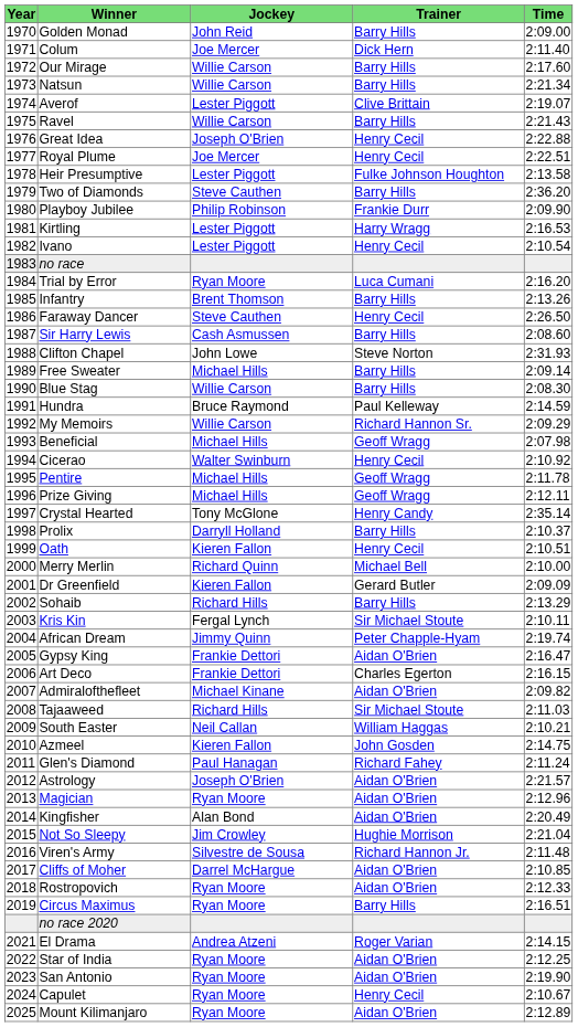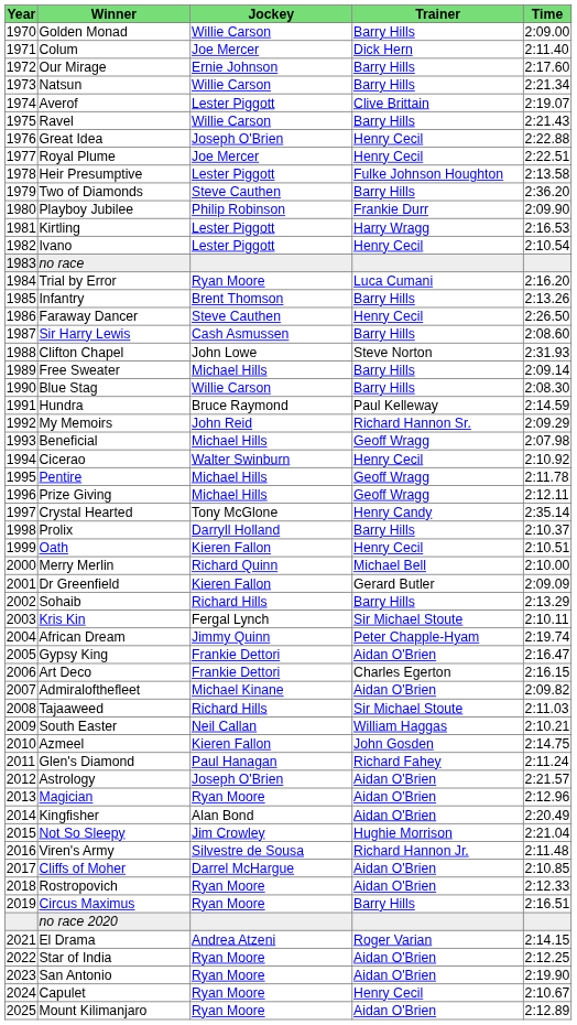Golden Monad | Jockey: John Reid -> Willie Carson
Our Mirage | Jockey: Willie Carson -> Ernie Johnson
My Memoirs | Jockey: Willie Carson -> John Reid
